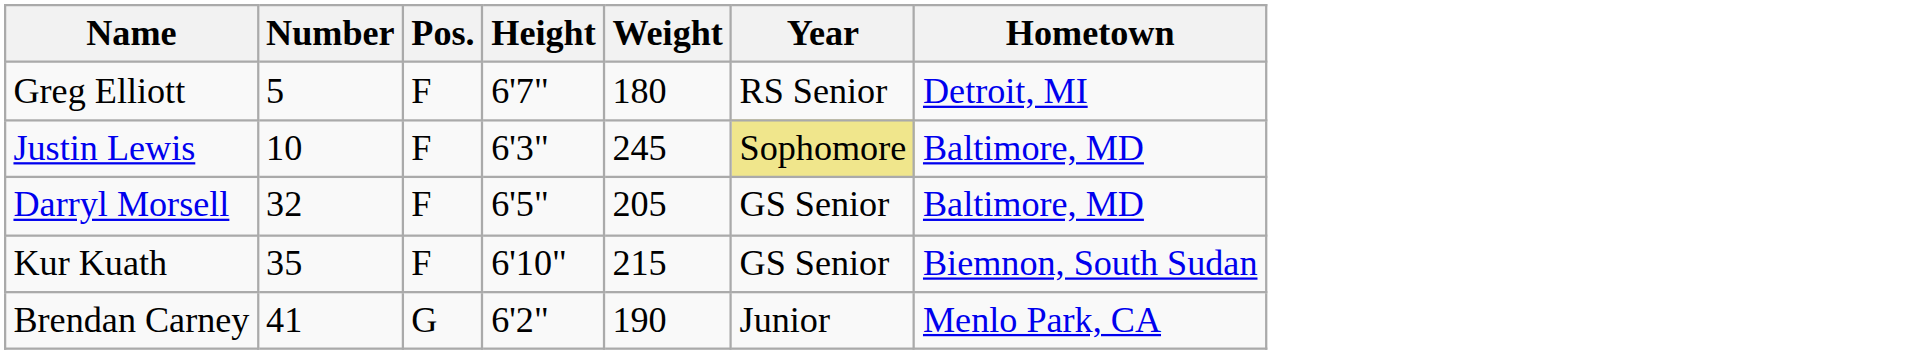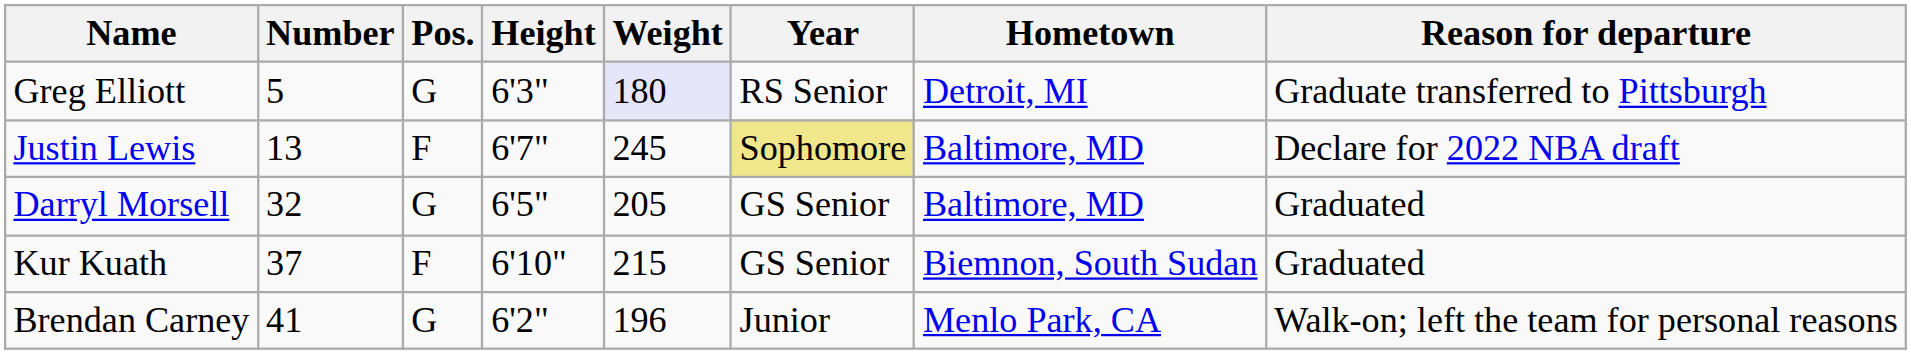+ column: Reason for departure | Graduate transferred to Pittsburgh | Declare for 2022 NBA draft | Graduated | Graduated | Walk-on; left the team for personal reasons
Greg Elliott | Pos.: F -> G
Greg Elliott | Height: 6'7" -> 6'3"
Greg Elliott | Weight: no background -> lavender background
Justin Lewis | Number: 10 -> 13
Justin Lewis | Height: 6'3" -> 6'7"
Darryl Morsell | Pos.: F -> G
Kur Kuath | Number: 35 -> 37
Brendan Carney | Weight: 190 -> 196
